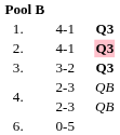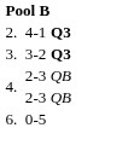- row: 1. | 4-1 | Q3
2. | column 4: pink background -> no background
